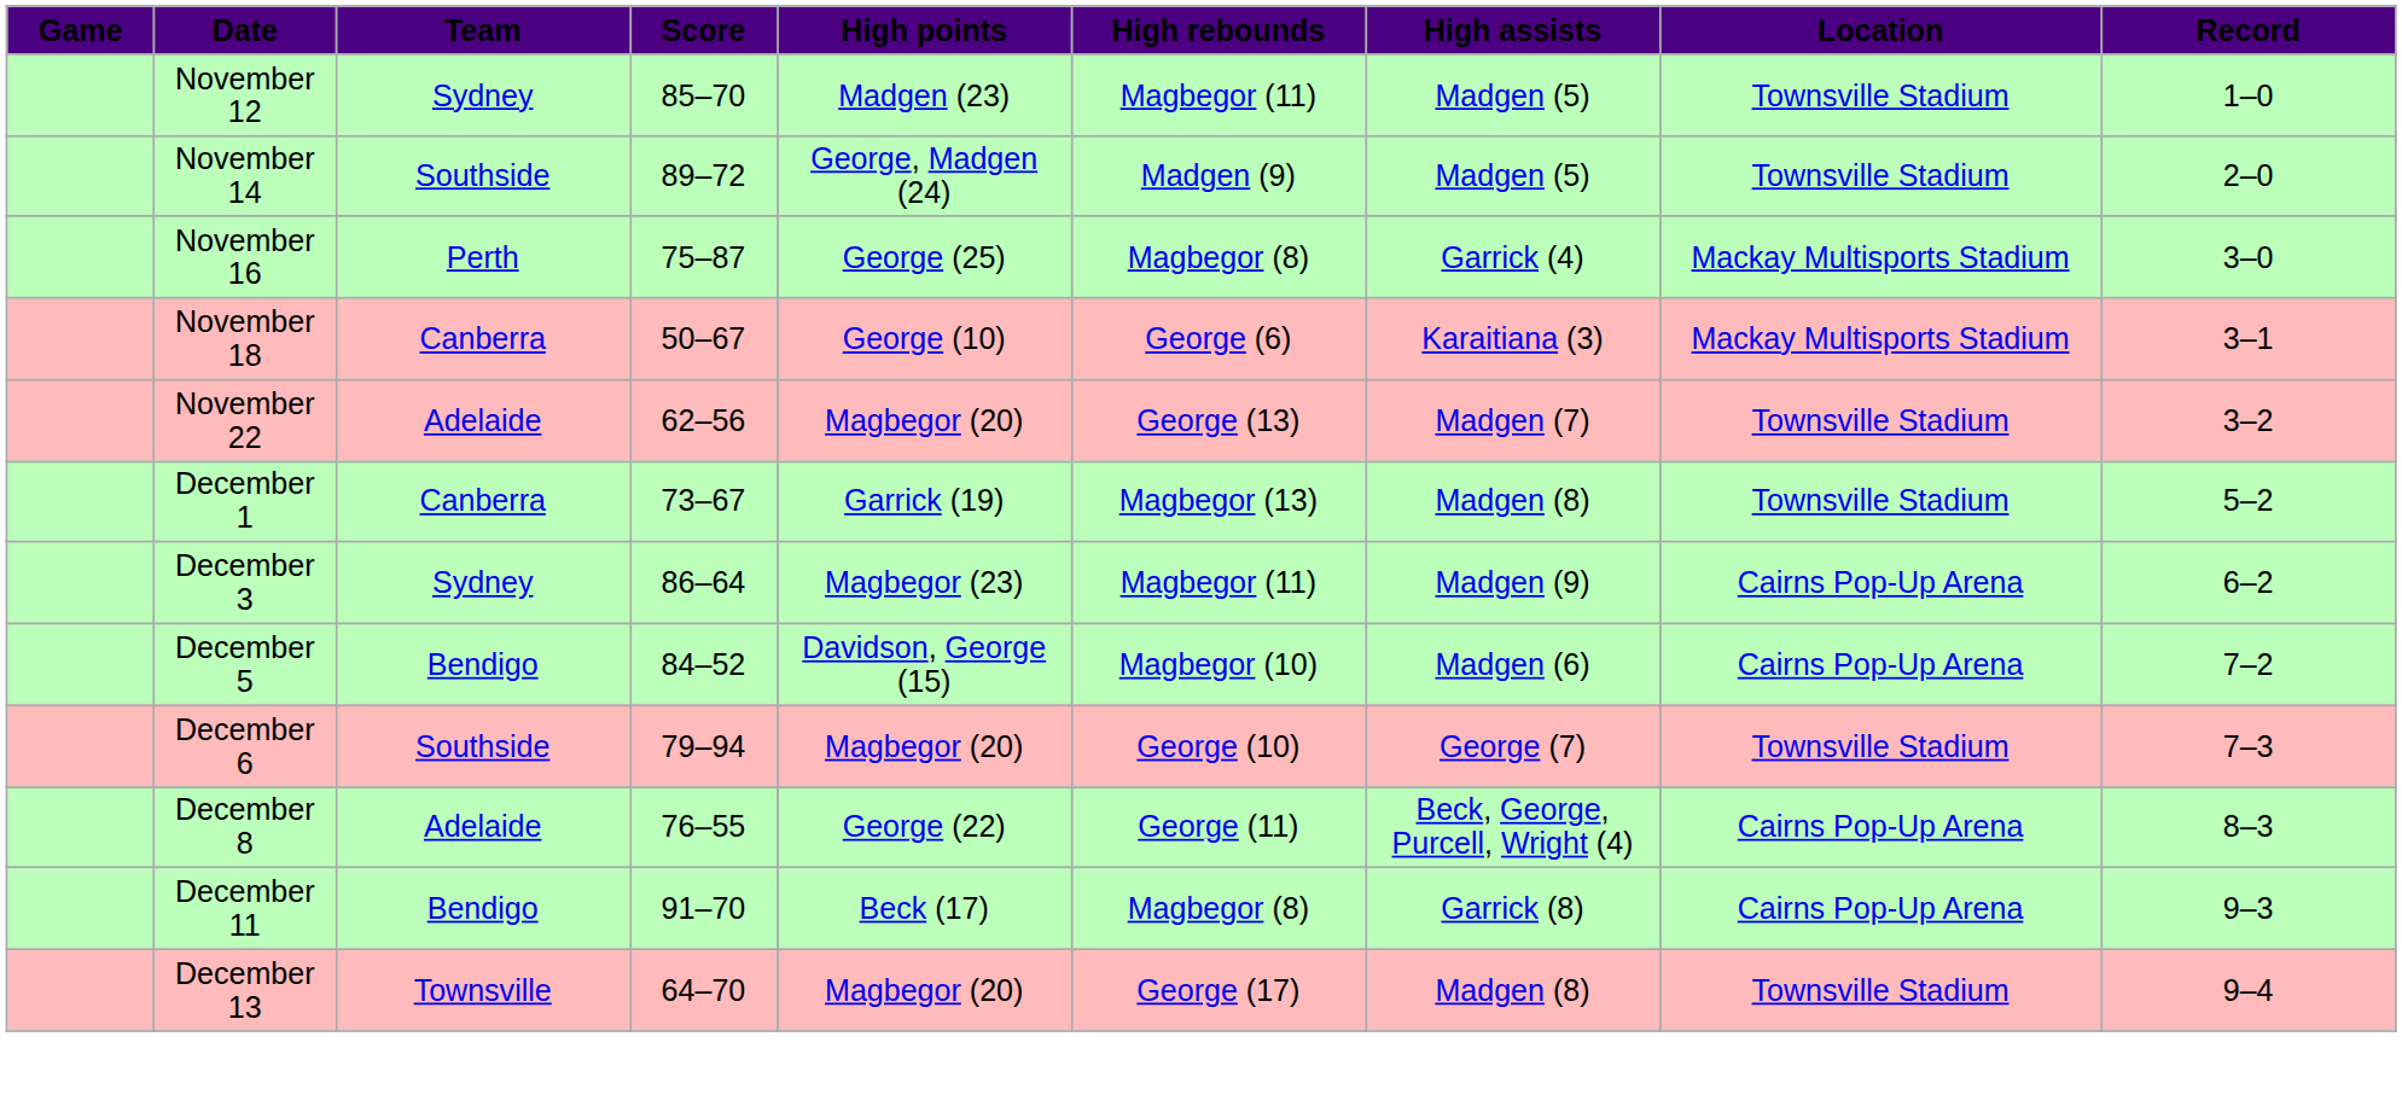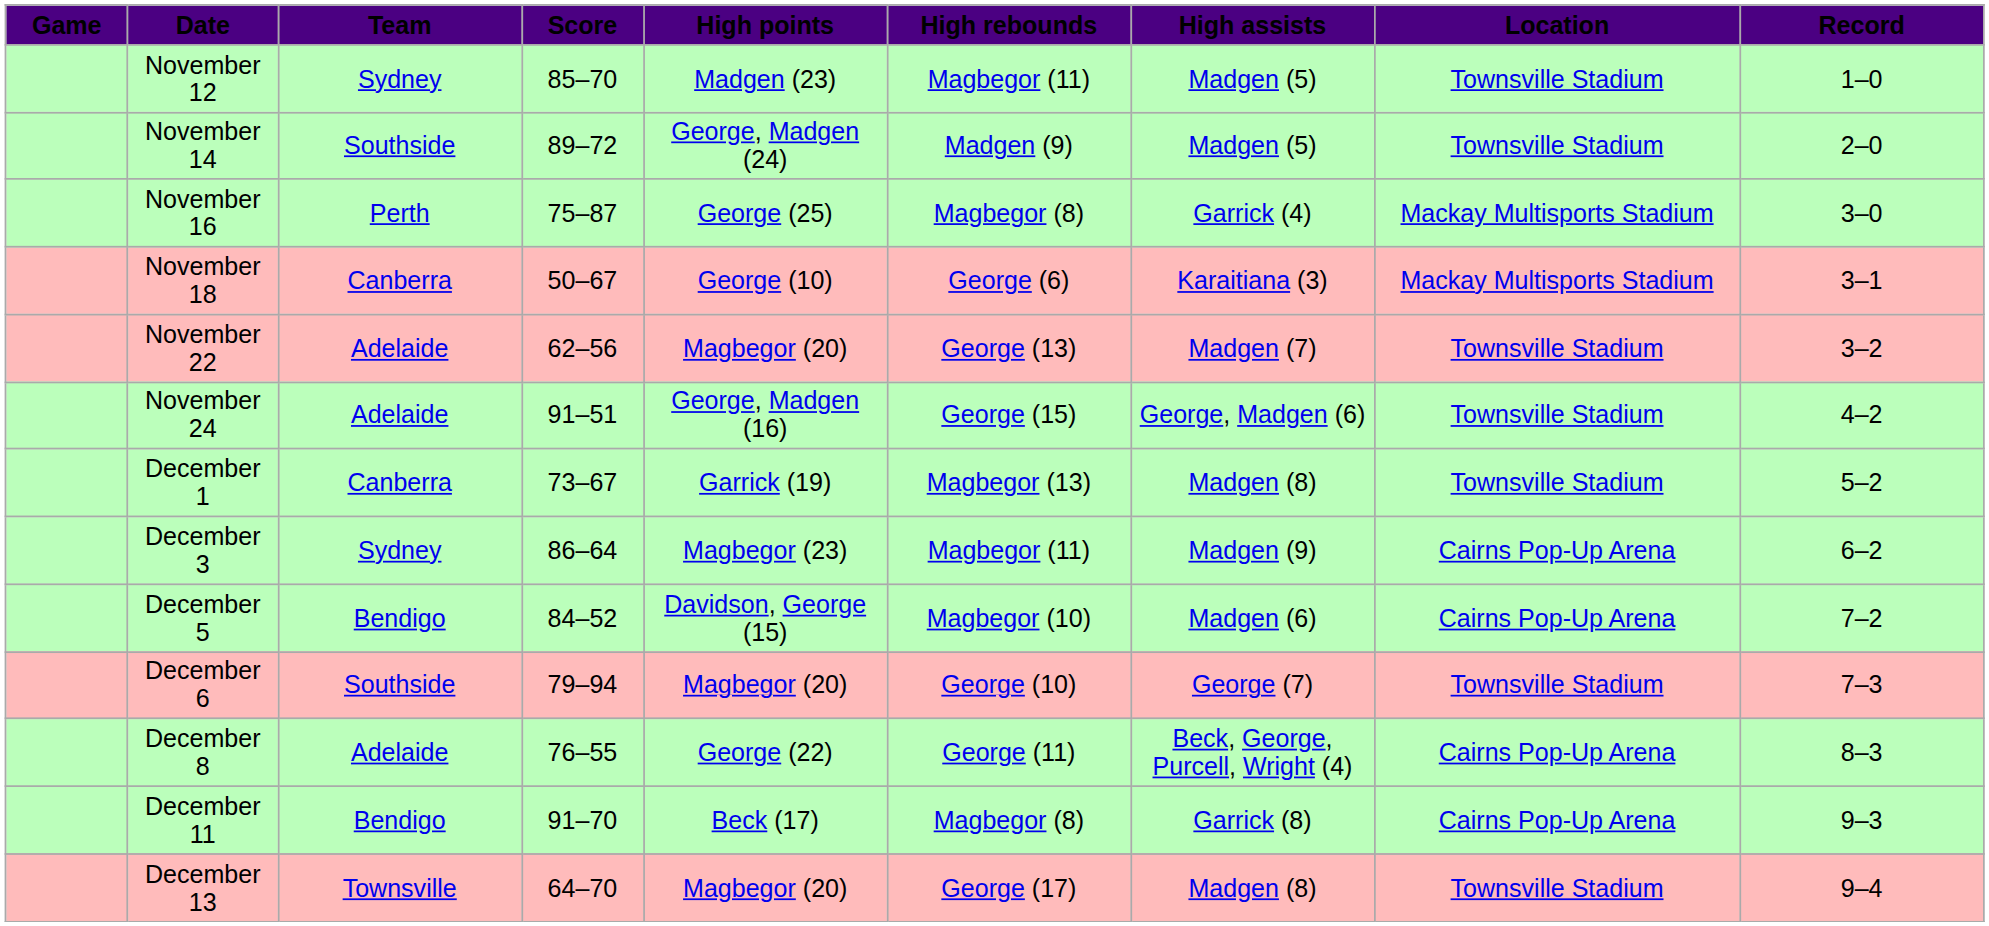+ row: November 24 | Adelaide | 91–51 | George, Madgen (16) | George (15) | George, Madgen (6) | Townsville Stadium | 4–2
